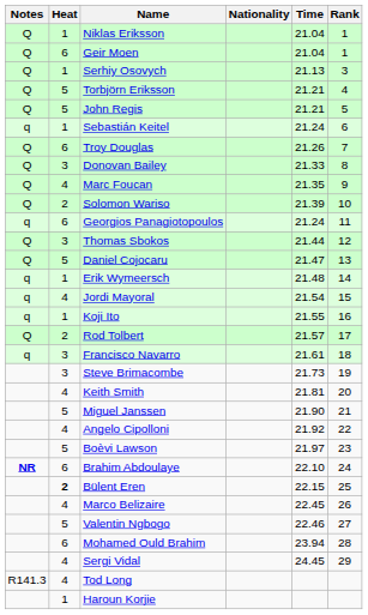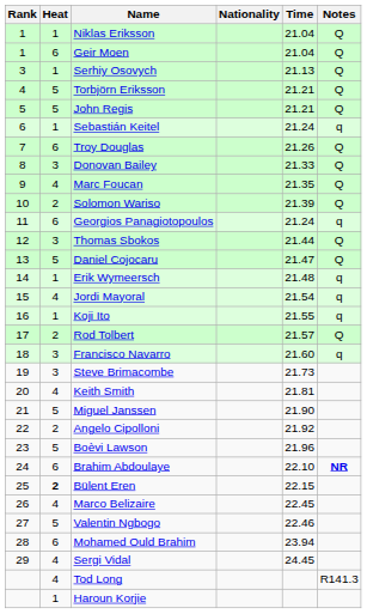columns swapped: Rank <-> Notes
Francisco Navarro | Time: 21.61 -> 21.60
Angelo Cipolloni | Heat: 4 -> 2
Boèvi Lawson | Time: 21.97 -> 21.96
